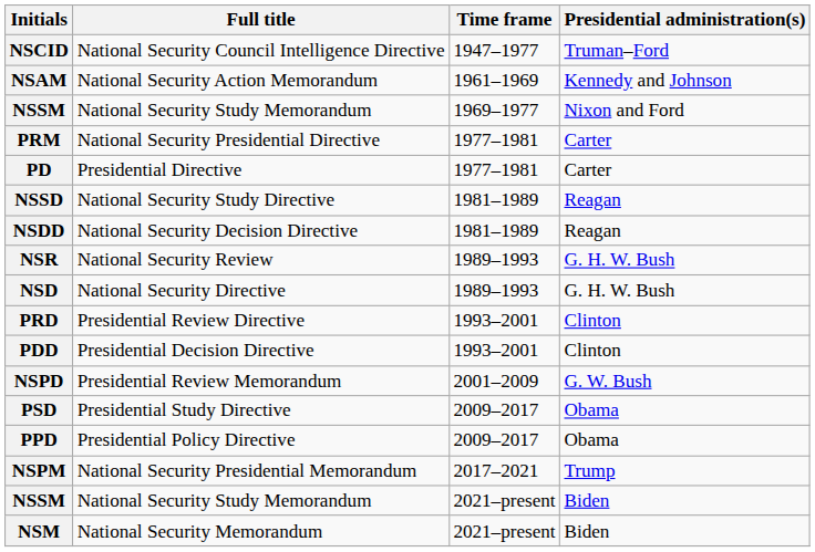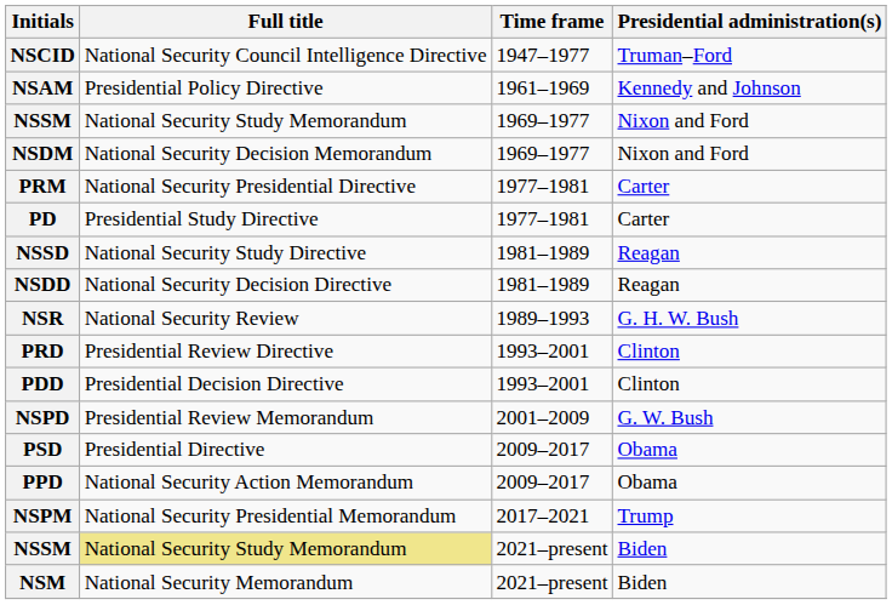NSAM | Full title: National Security Action Memorandum -> Presidential Policy Directive
+ row: NSDM | National Security Decision Memorandum | 1969–1977 | Nixon and Ford
PD | Full title: Presidential Directive -> Presidential Study Directive
- row: NSD | National Security Directive | 1989–1993 | G. H. W. Bush
PSD | Full title: Presidential Study Directive -> Presidential Directive
PPD | Full title: Presidential Policy Directive -> National Security Action Memorandum
NSSM / 2021–present | Full title: no background -> khaki background
